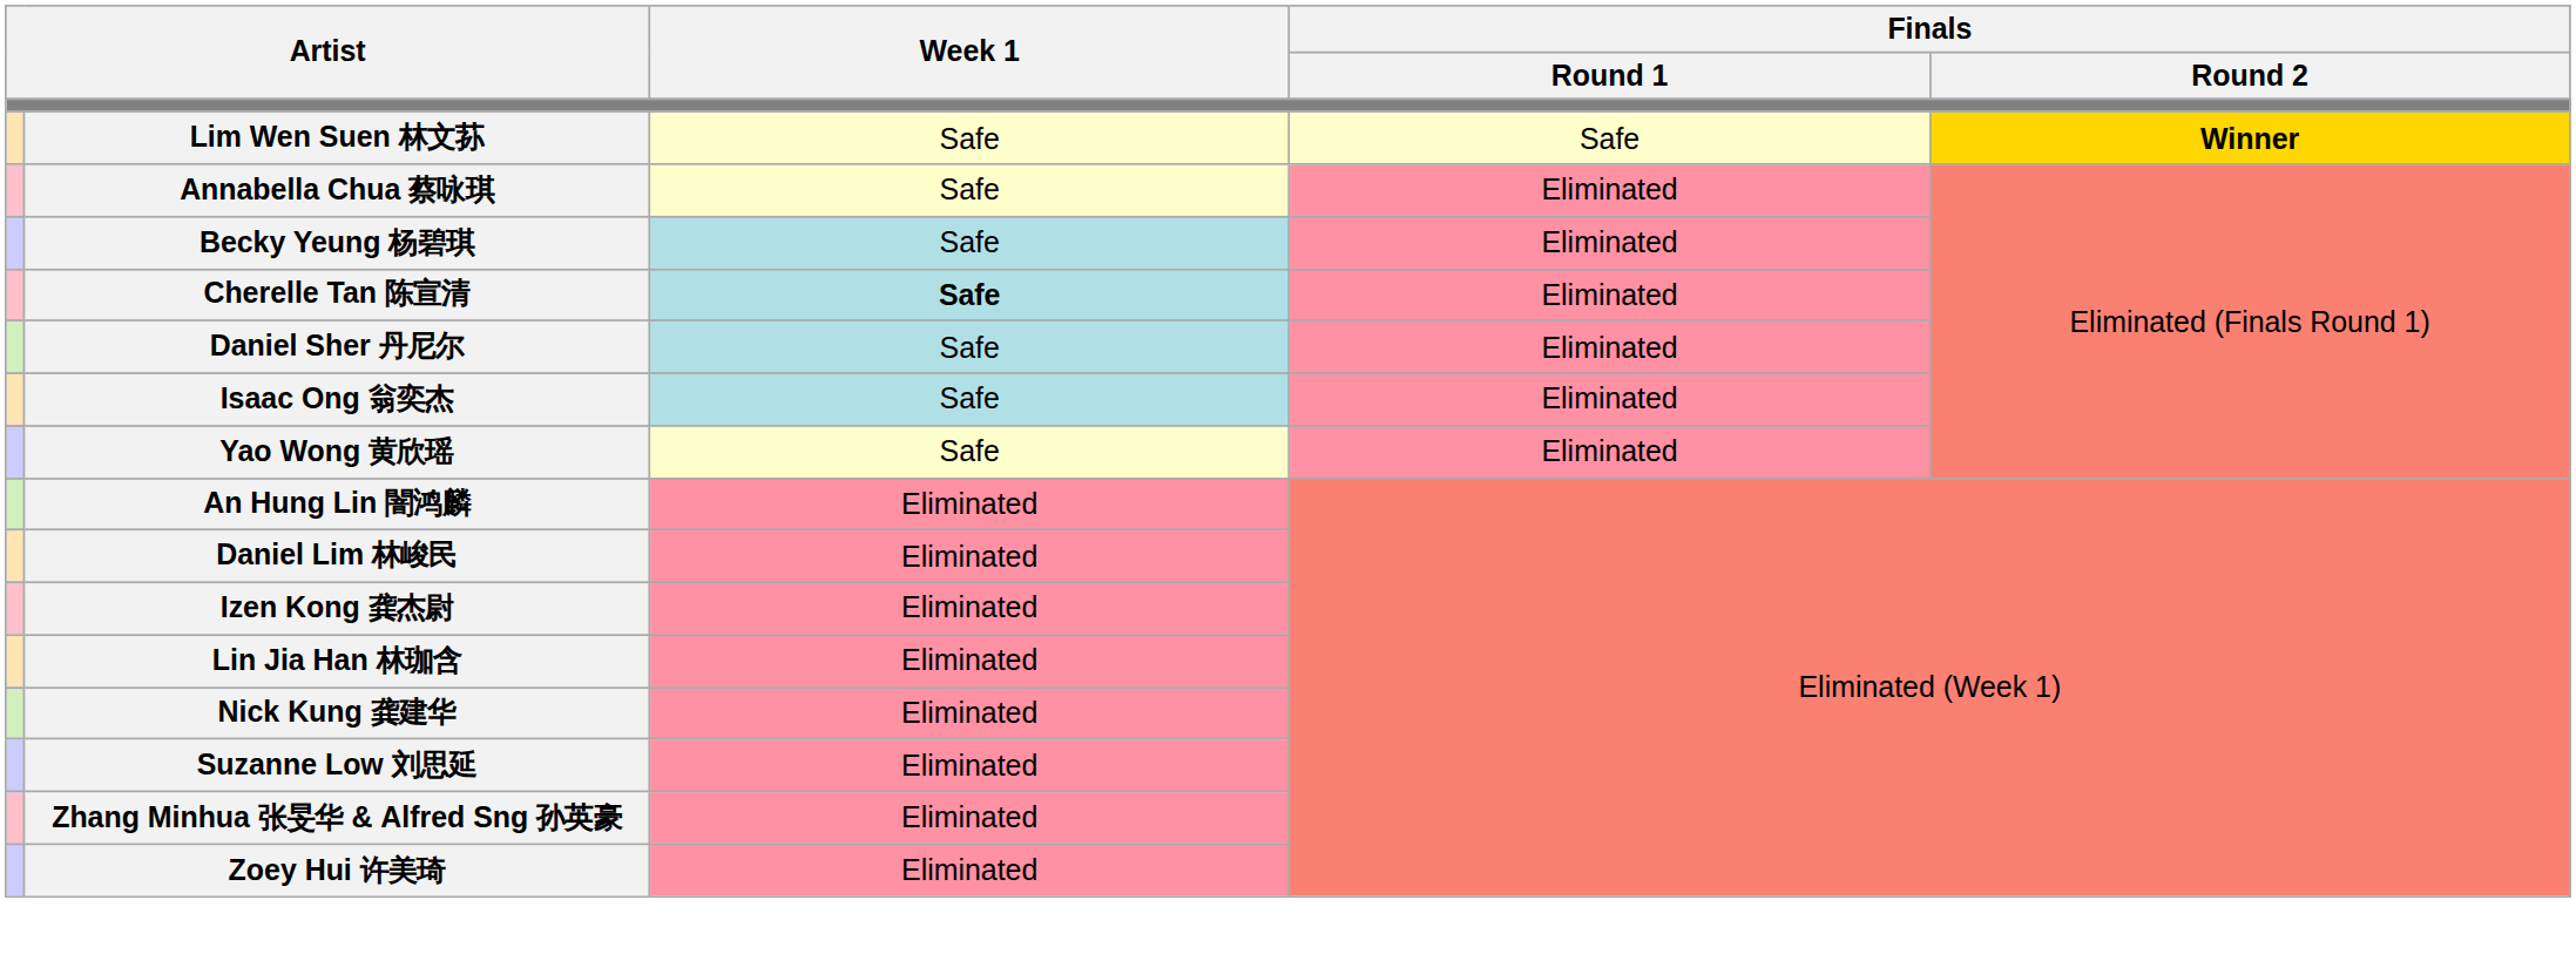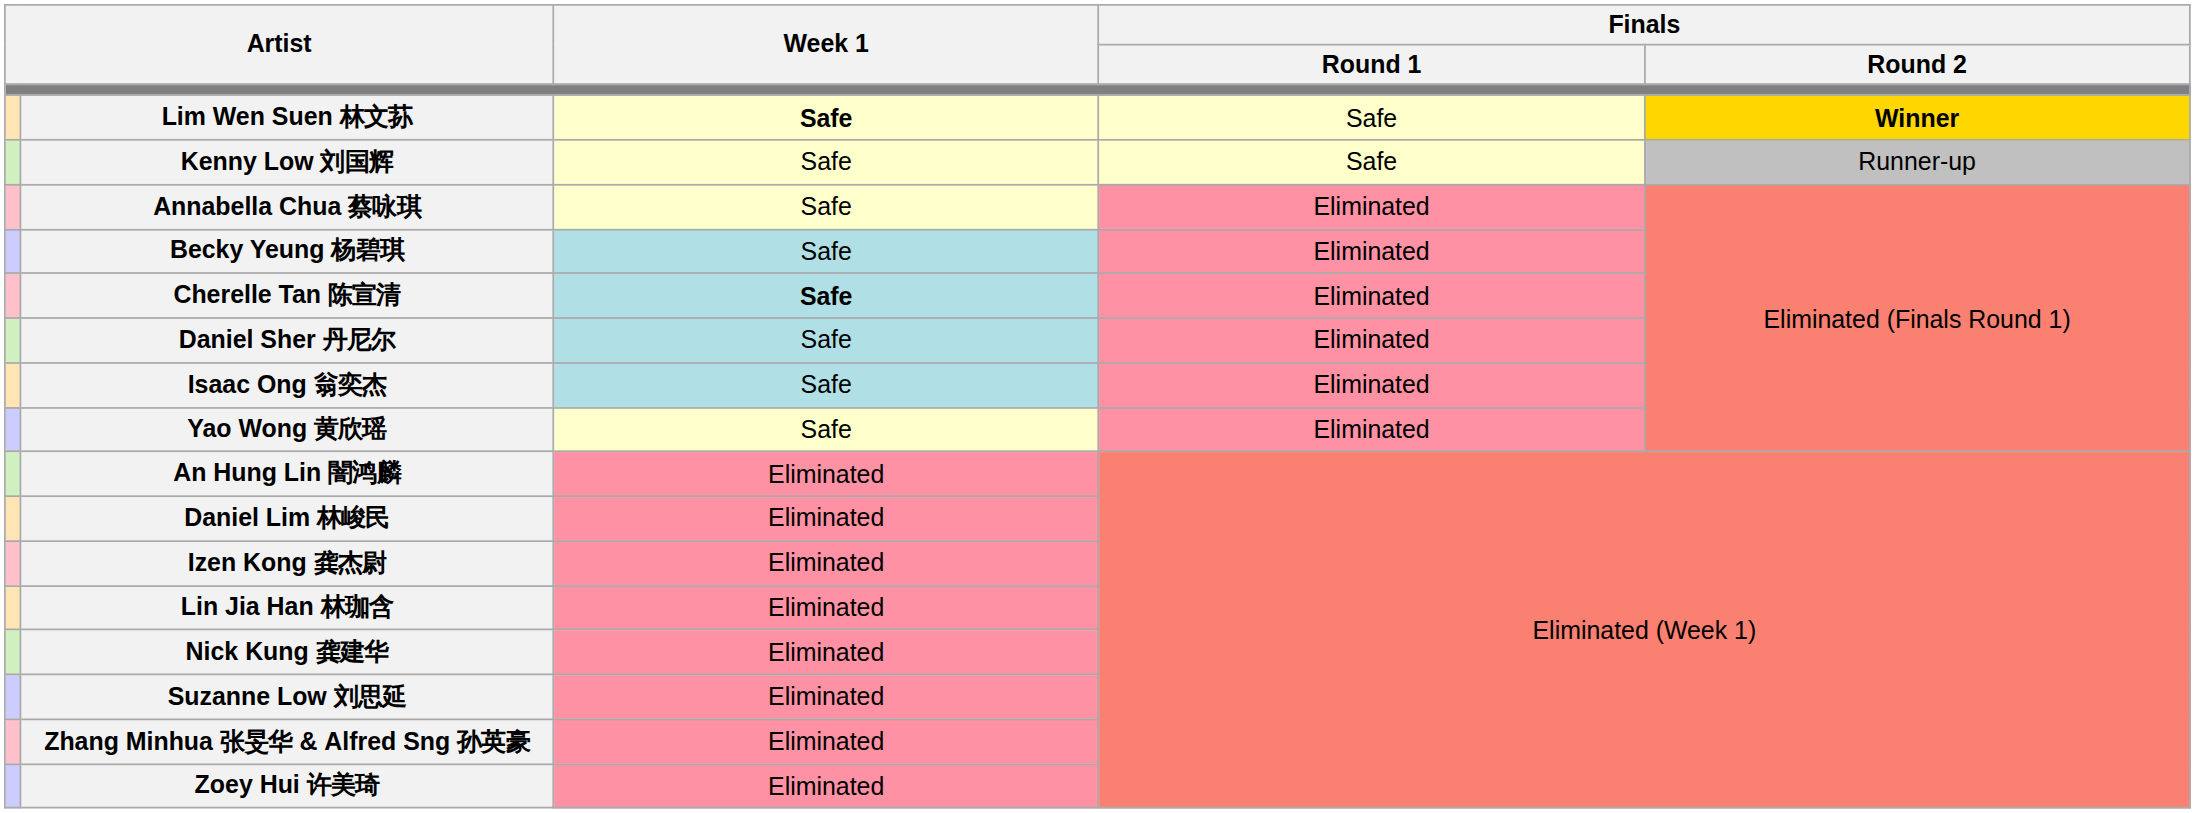Lim Wen Suen 林文荪 | Week 1: normal -> bold
+ row: Kenny Low 刘国辉 | Safe | Safe | Runner-up
